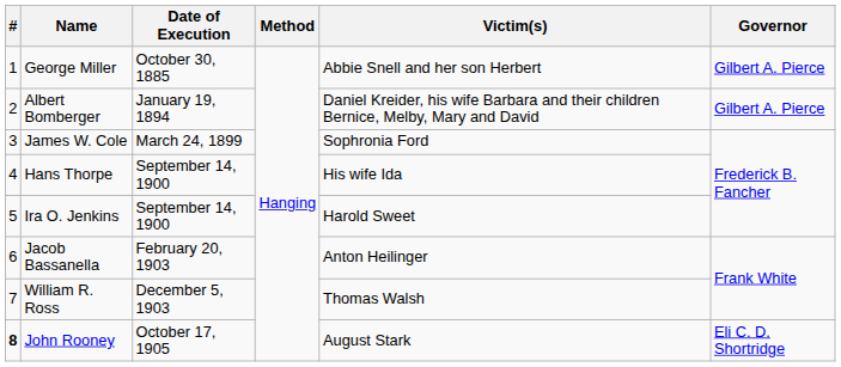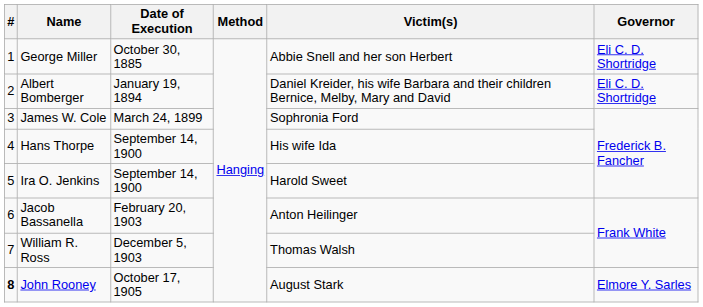George Miller | Governor: Gilbert A. Pierce -> Eli C. D. Shortridge
Albert Bomberger | Governor: Gilbert A. Pierce -> Eli C. D. Shortridge
John Rooney | Governor: Eli C. D. Shortridge -> Elmore Y. Sarles
